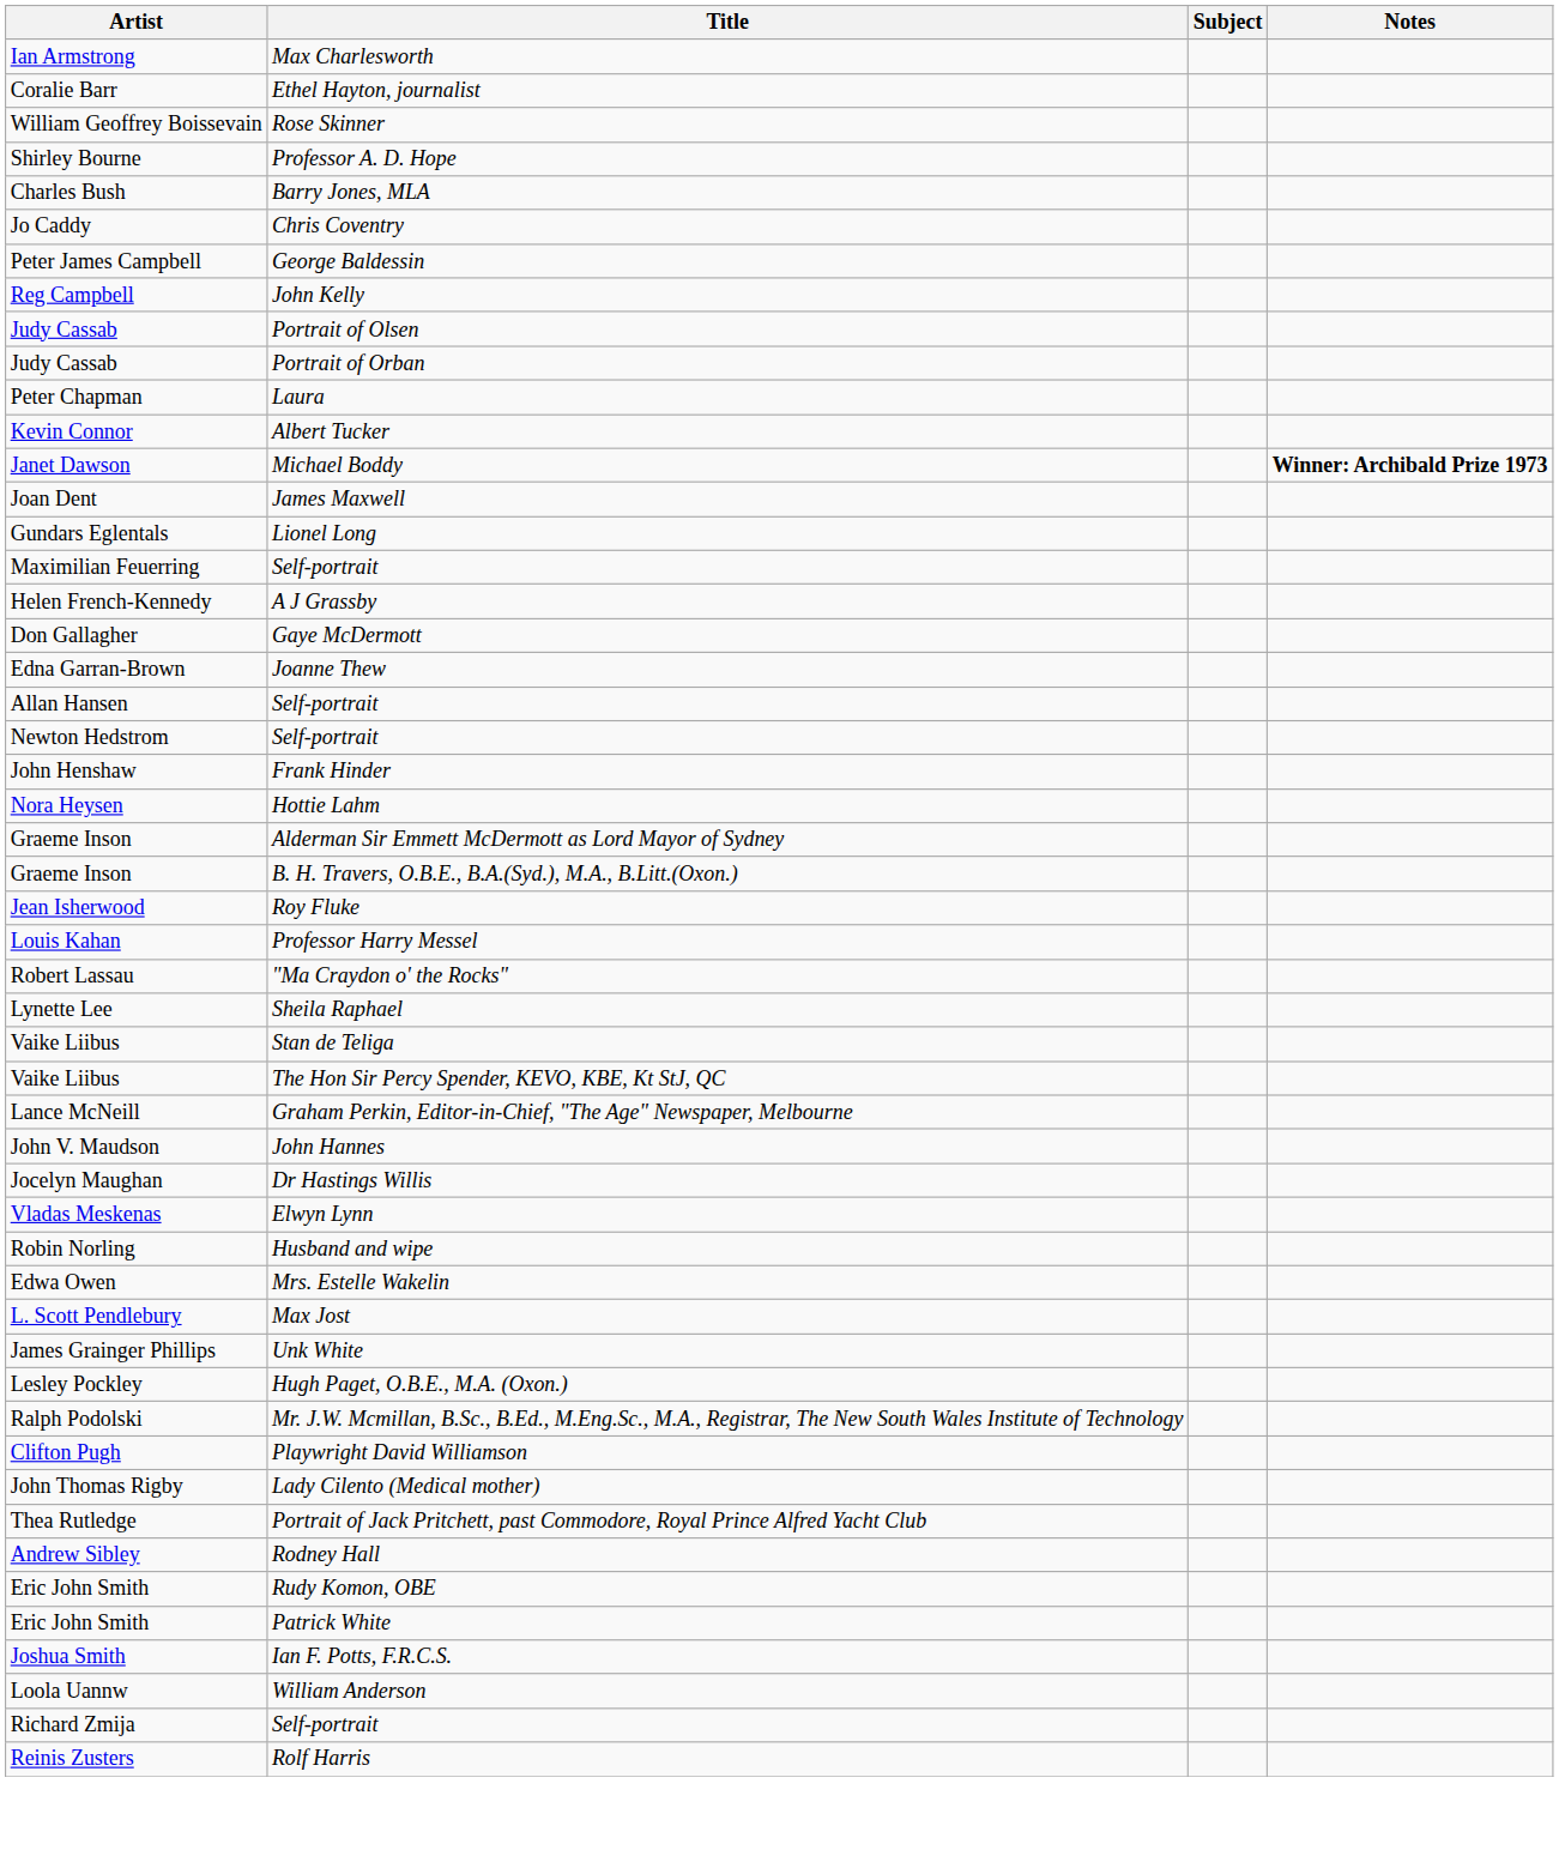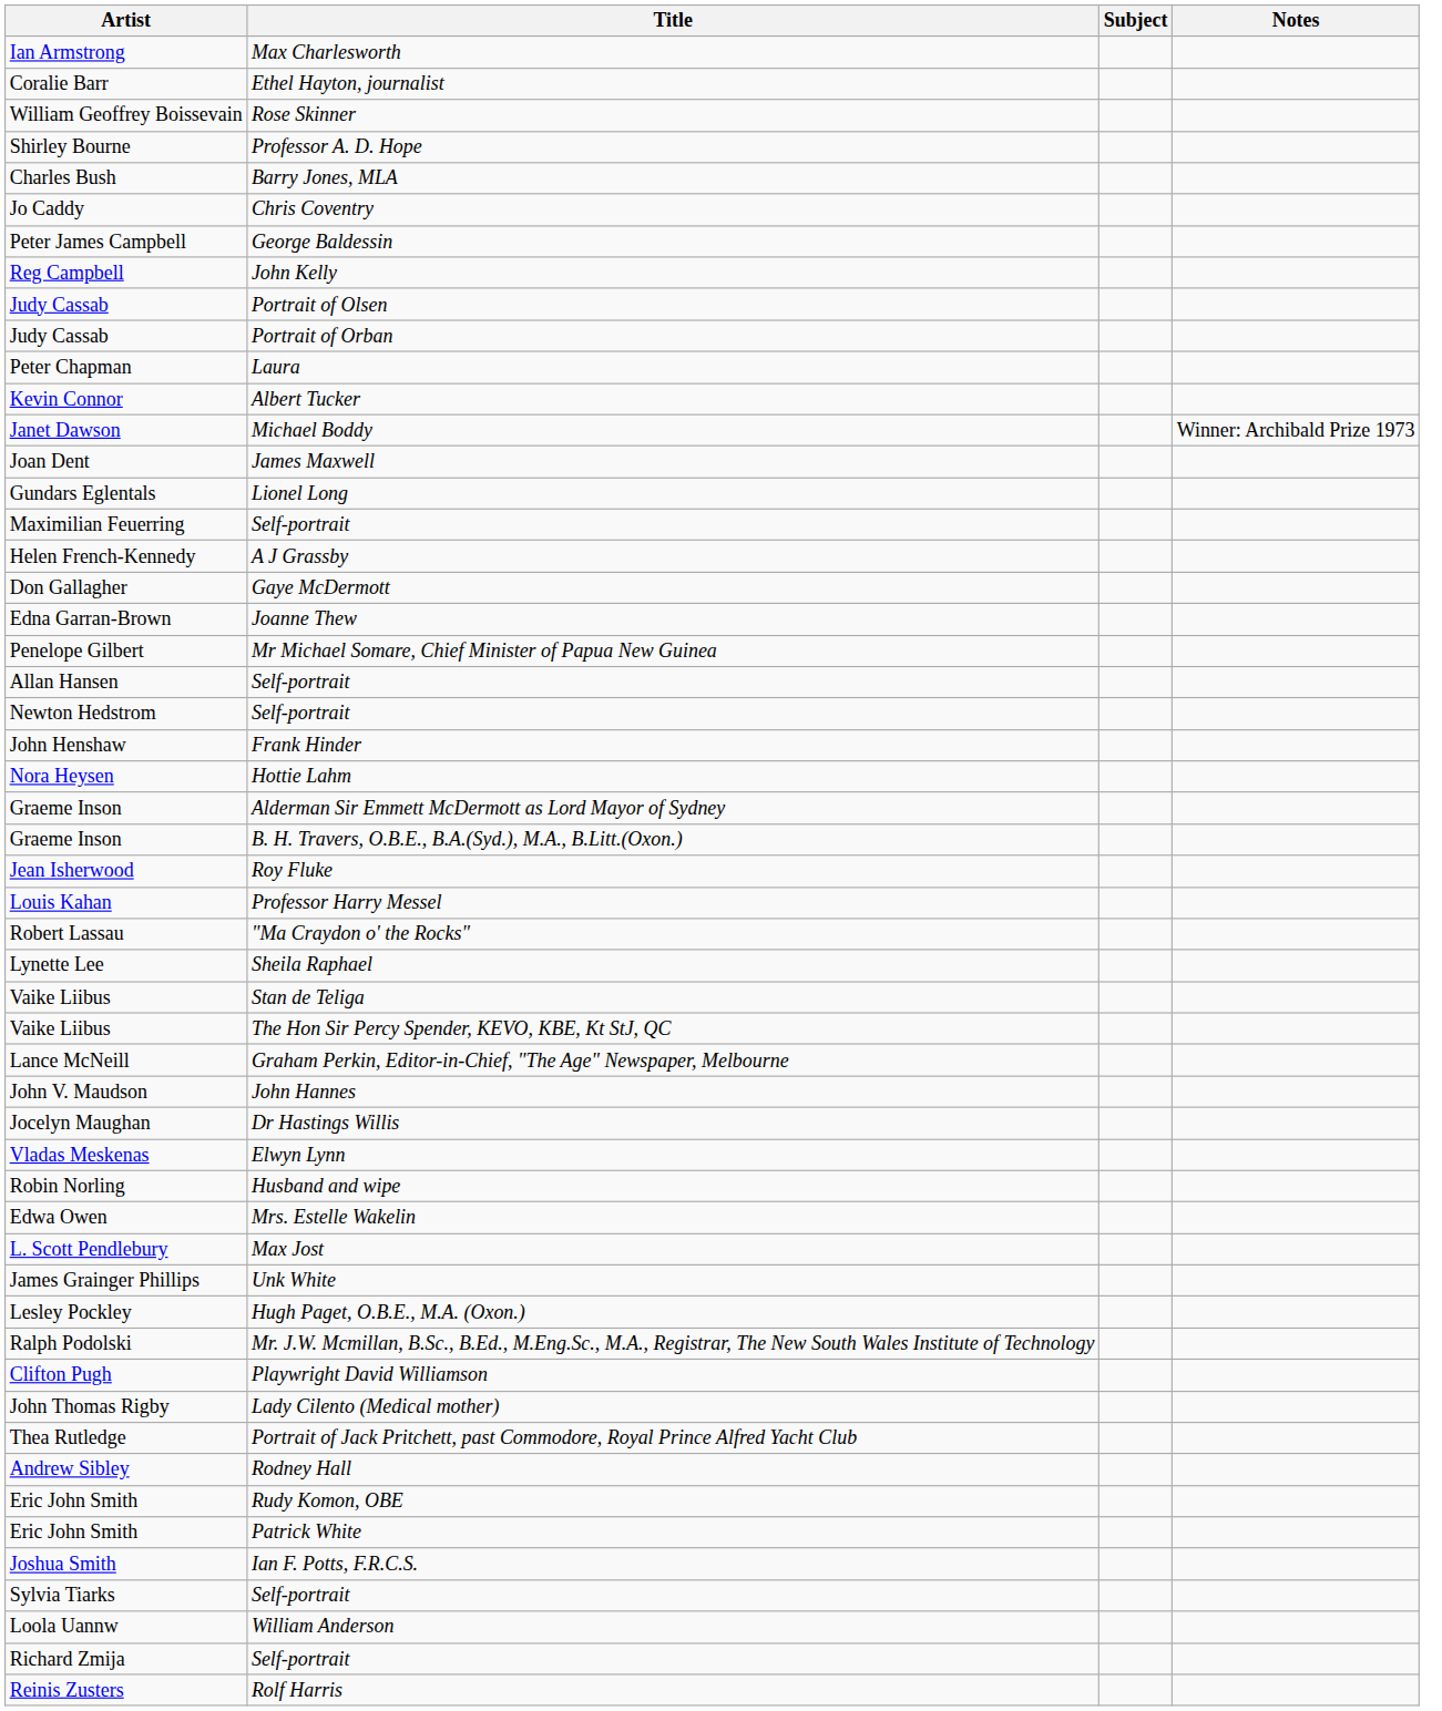Janet Dawson | Notes: bold -> normal
+ row: Penelope Gilbert | Mr Michael Somare, Chief Minister of Papua New Guinea
+ row: Sylvia Tiarks | Self-portrait
